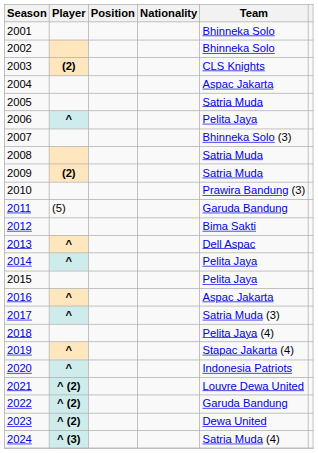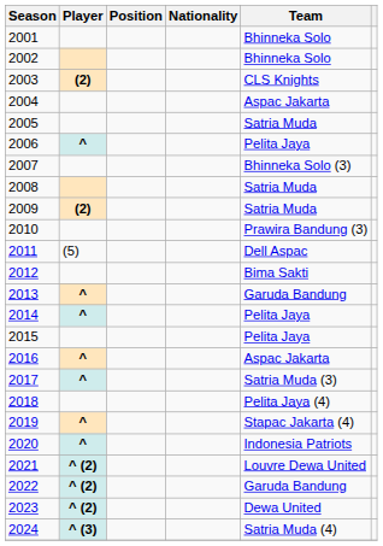2011 | Team: Garuda Bandung -> Dell Aspac
2013 | Team: Dell Aspac -> Garuda Bandung
